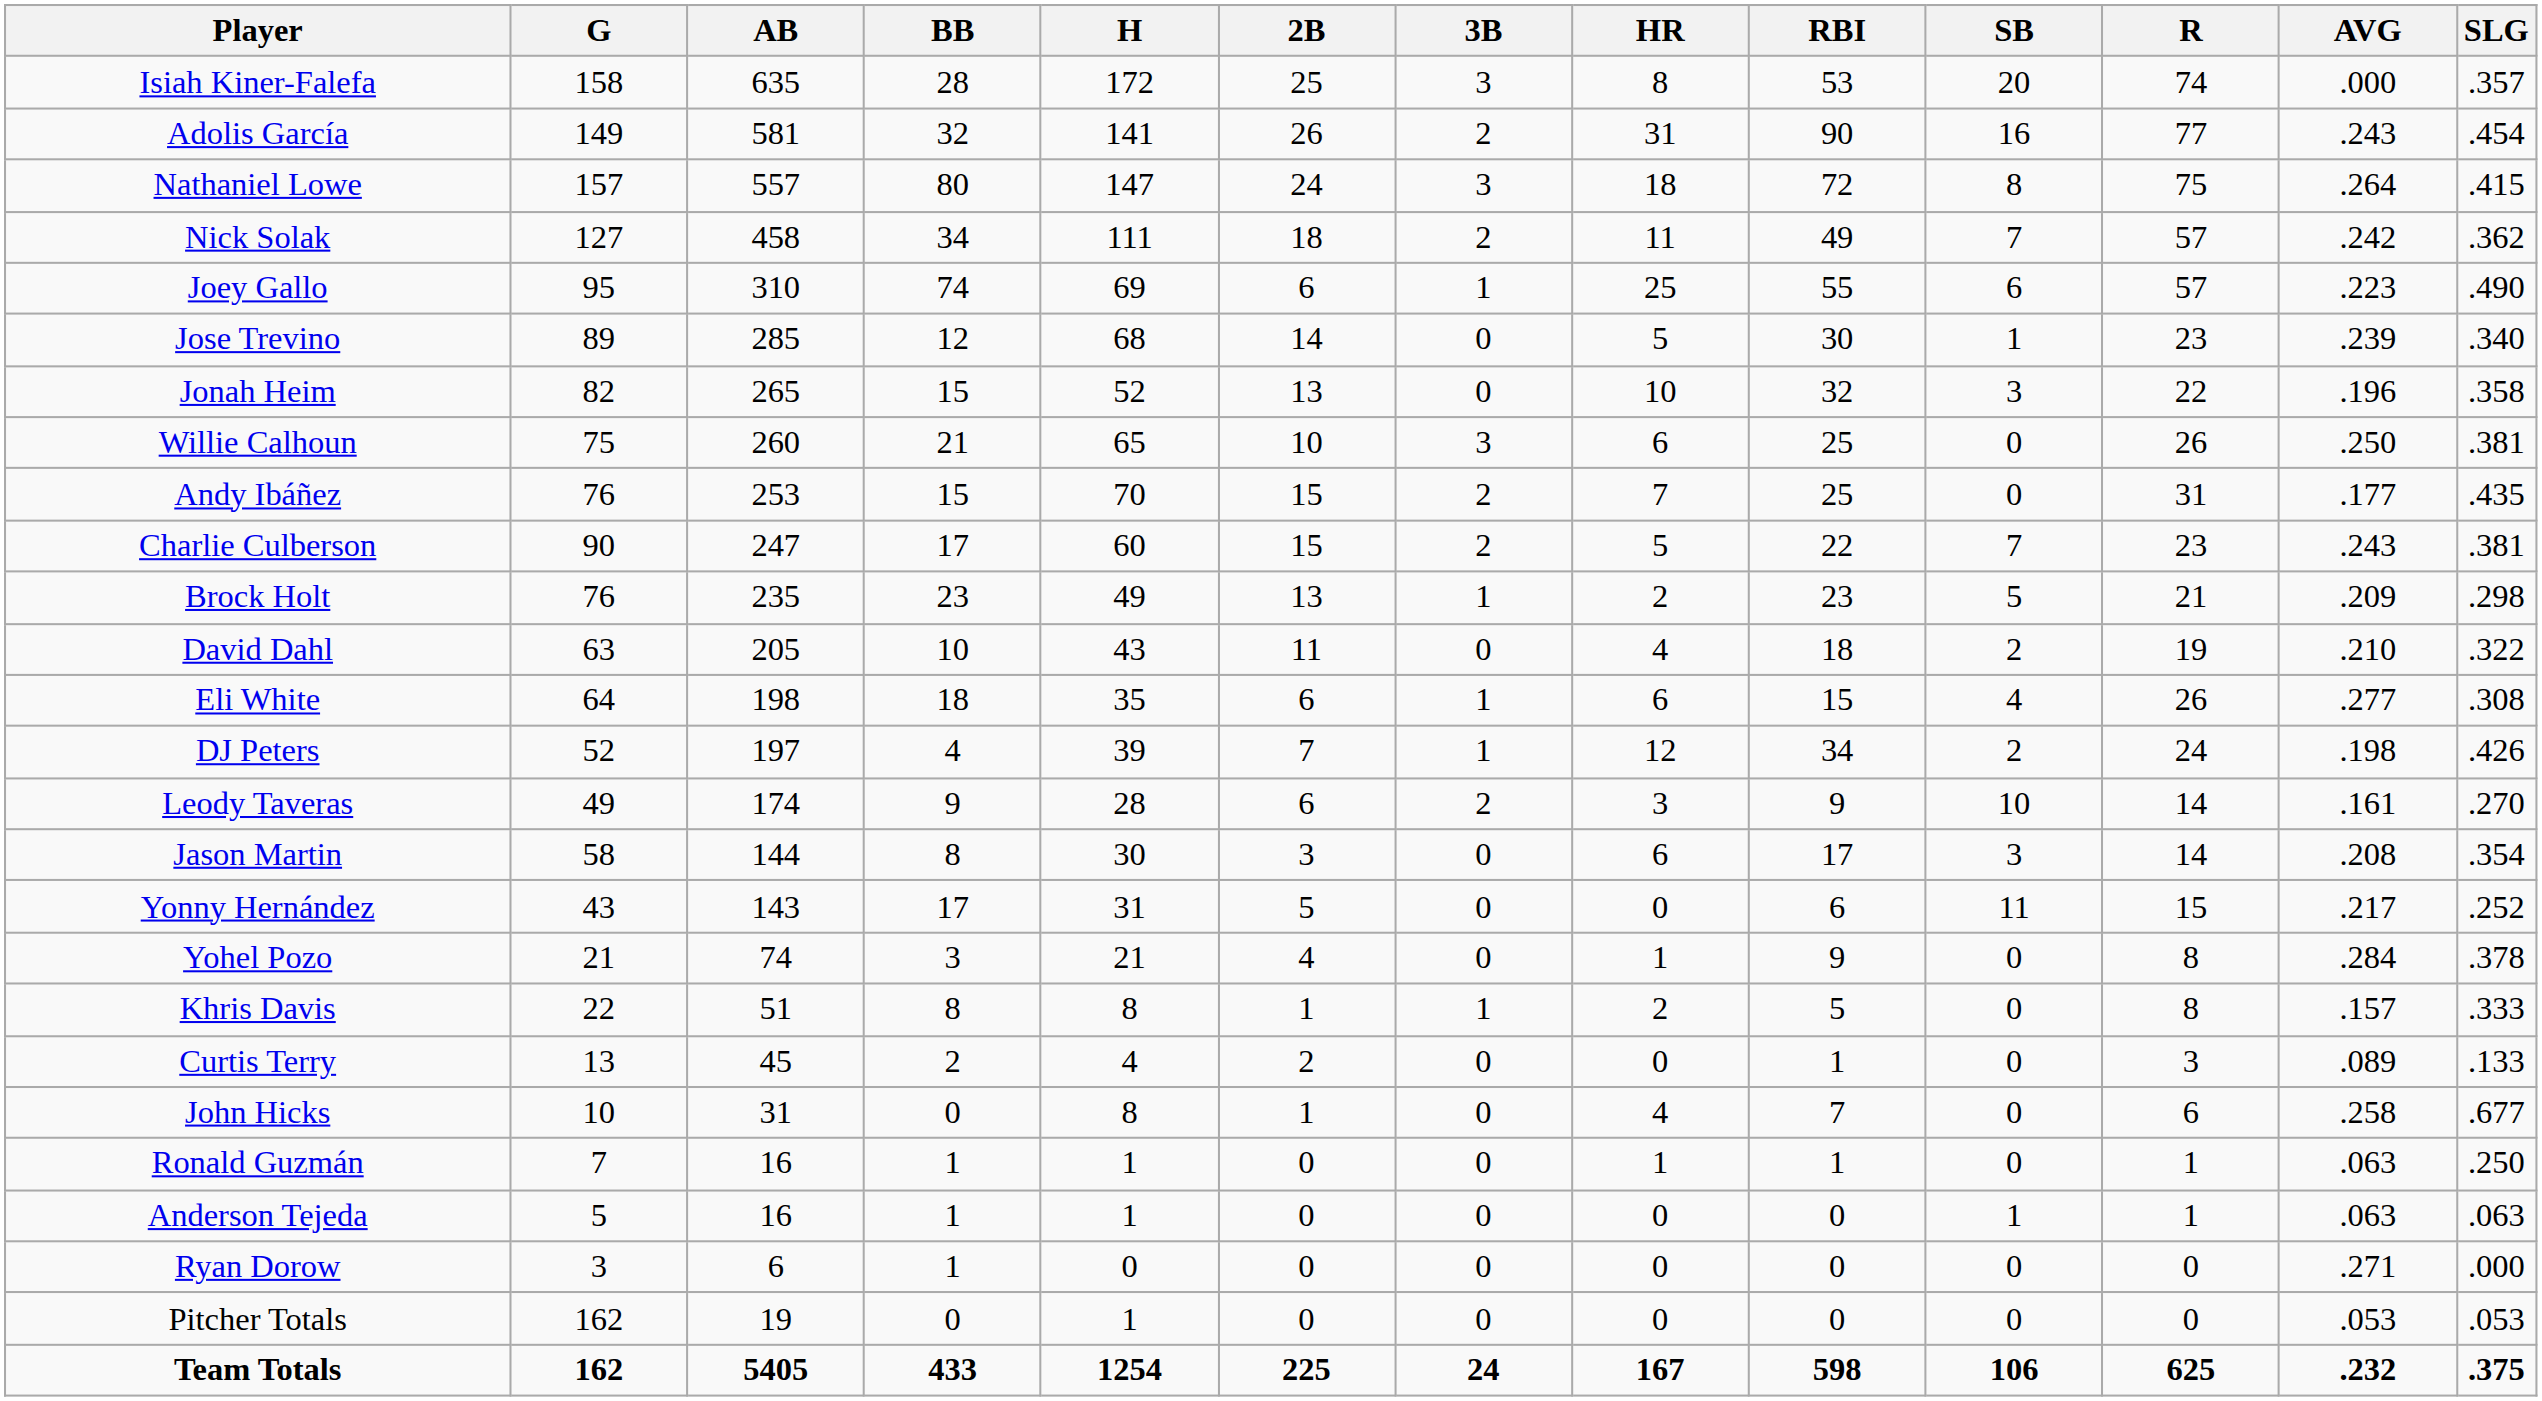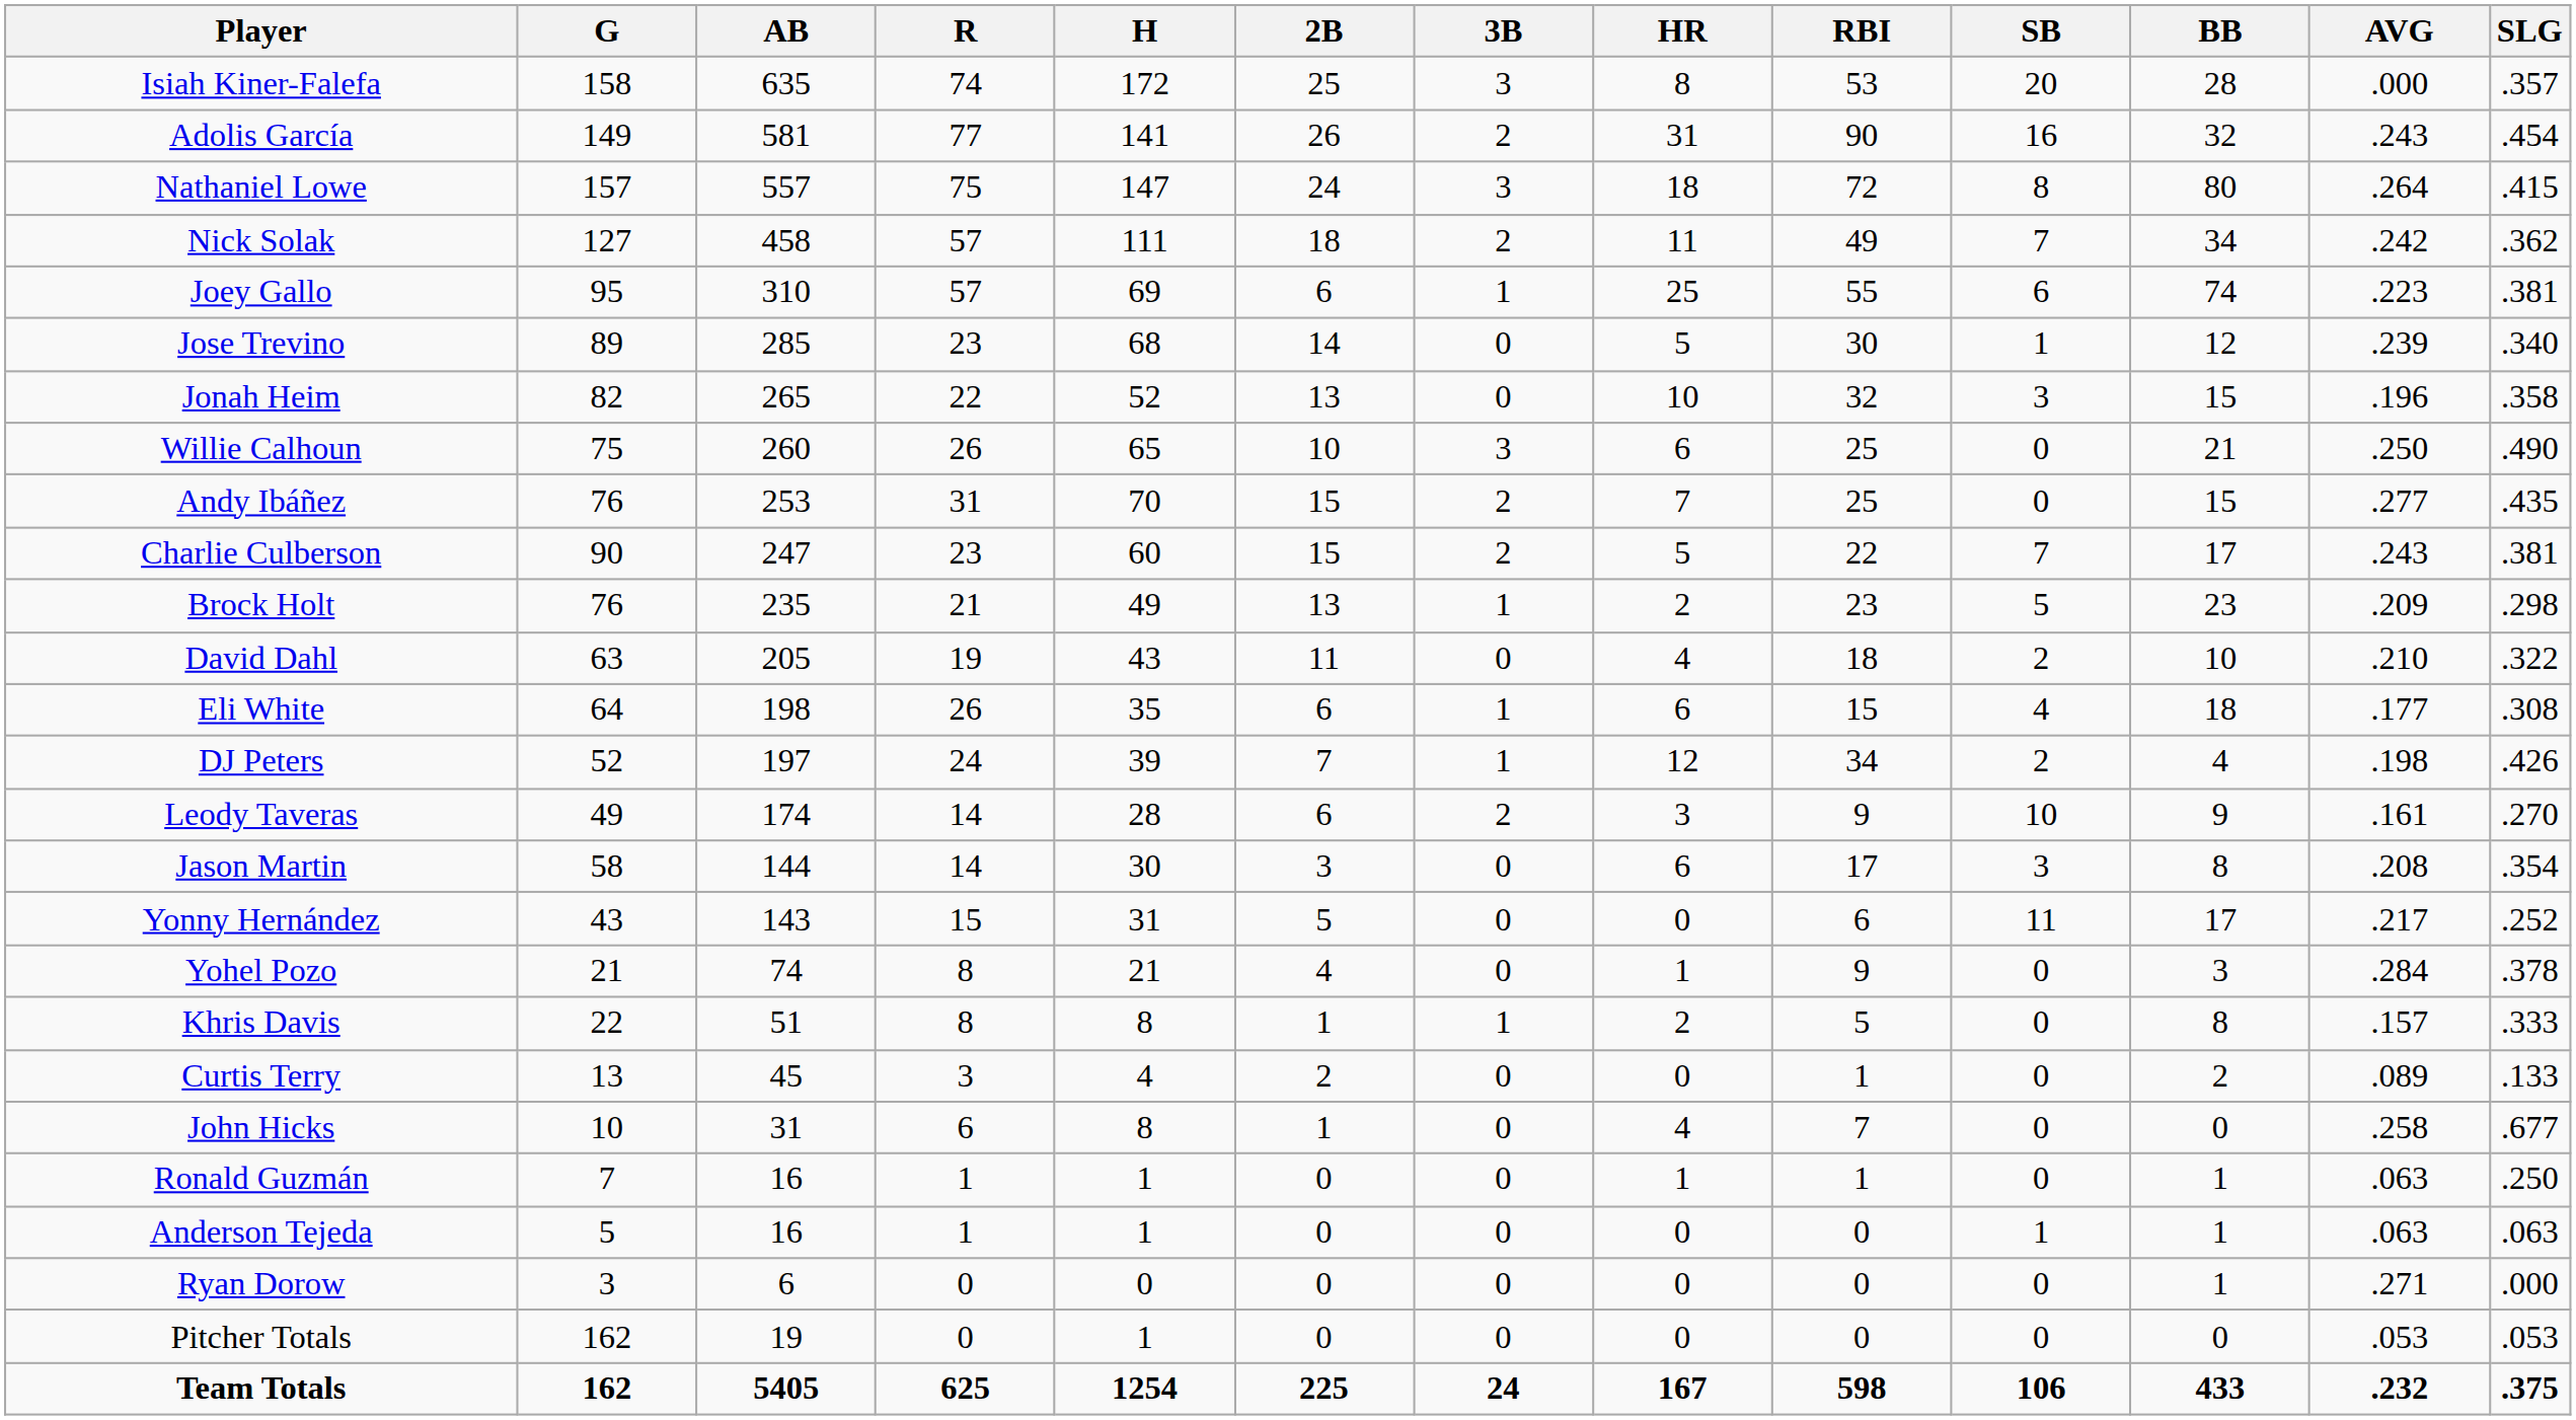columns swapped: R <-> BB
Joey Gallo | SLG: .490 -> .381
Willie Calhoun | SLG: .381 -> .490
Andy Ibáñez | AVG: .177 -> .277
Eli White | AVG: .277 -> .177
